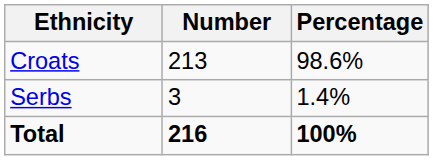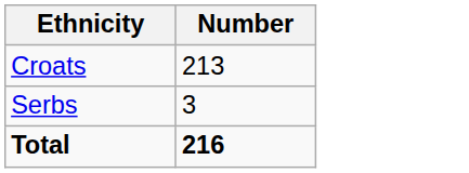- column: Percentage | 98.6% | 1.4% | 100%
